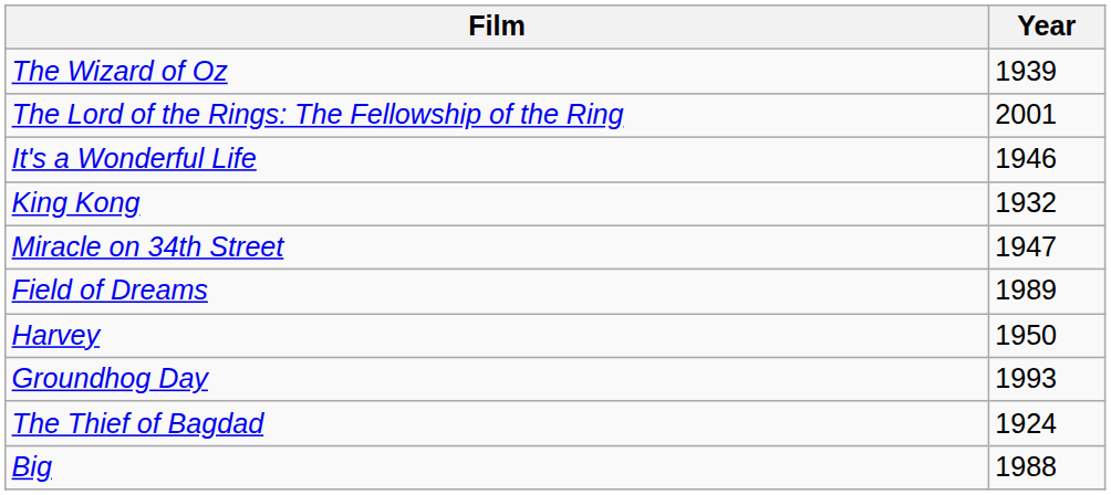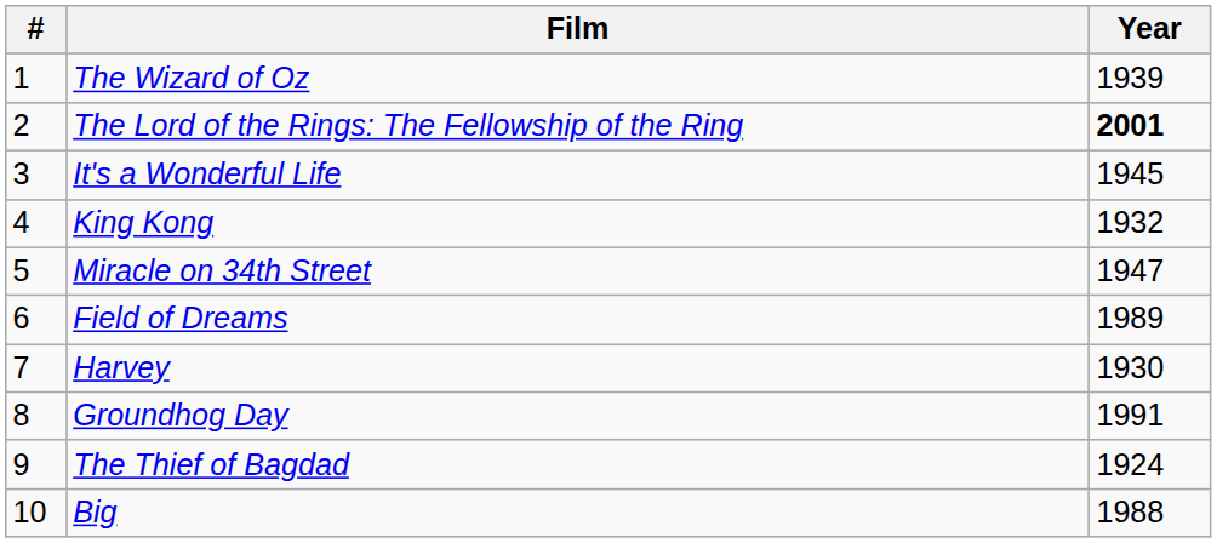+ column: # | 1 | 2 | 3 | 4 | 5 | 6 | 7 | 8 | 9 | 10
The Lord of the Rings: The Fellowship of the Ring | Year: normal -> bold
It's a Wonderful Life | Year: 1946 -> 1945
Harvey | Year: 1950 -> 1930
Groundhog Day | Year: 1993 -> 1991
